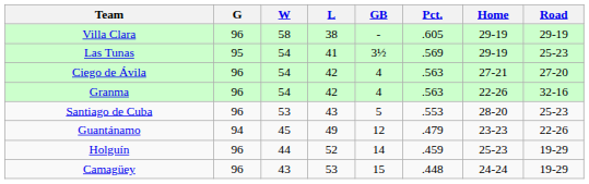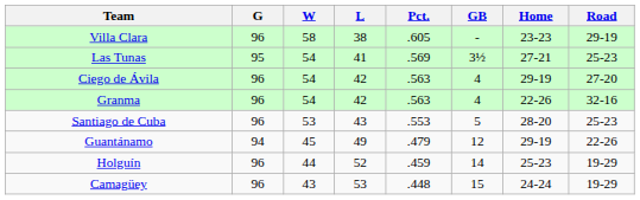columns swapped: Pct. <-> GB
Villa Clara | Home: 29-19 -> 23-23
Las Tunas | Home: 29-19 -> 27-21
Ciego de Ávila | Home: 27-21 -> 29-19
Guantánamo | Home: 23-23 -> 29-19
